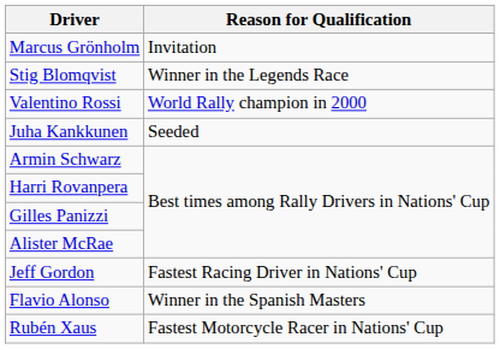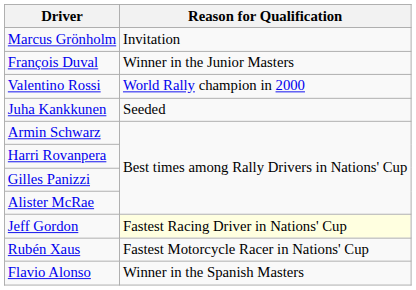- row: Stig Blomqvist | Winner in the Legends Race
+ row: François Duval | Winner in the Junior Masters
Jeff Gordon | Reason for Qualification: no background -> lightyellow background
rows swapped: Rubén Xaus <-> Flavio Alonso
